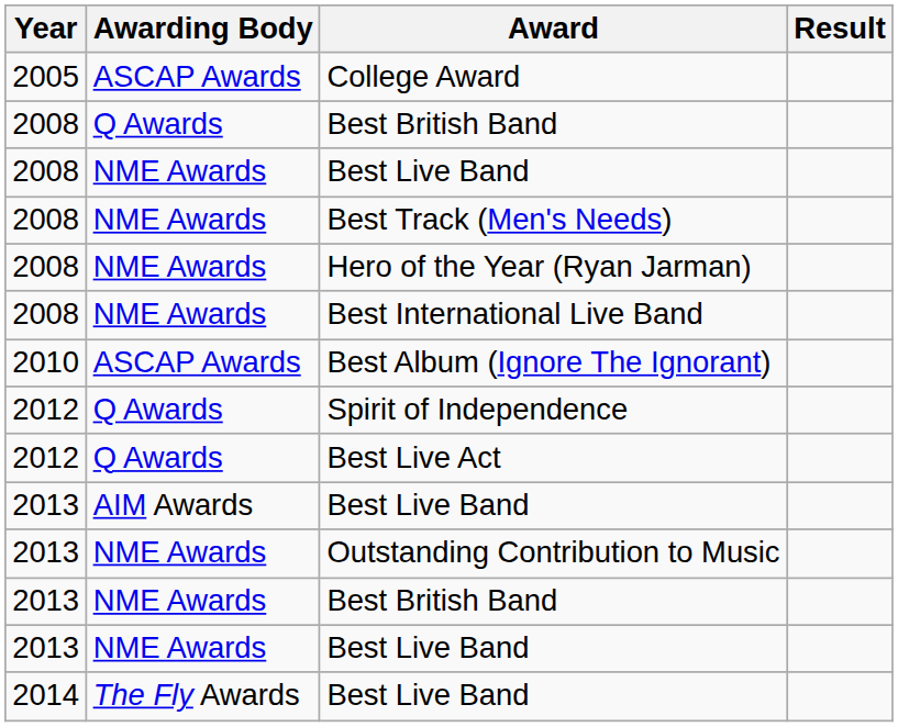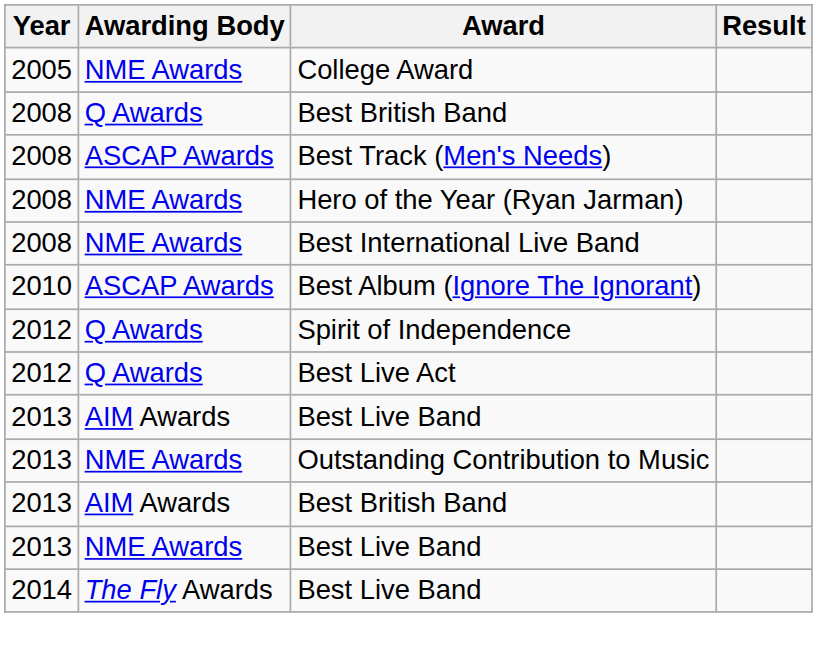College Award | Awarding Body: ASCAP Awards -> NME Awards
- row: 2008 | NME Awards | Best Live Band
Best Track (Men's Needs) | Awarding Body: NME Awards -> ASCAP Awards
2013 / Best British Band | Awarding Body: NME Awards -> AIM Awards
